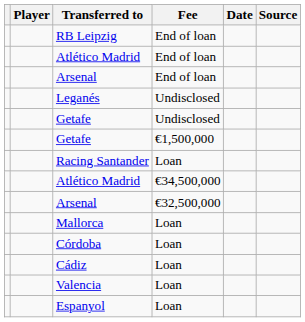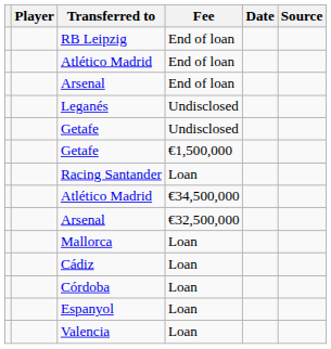rows swapped: Cádiz <-> Córdoba
rows swapped: Valencia <-> Espanyol
